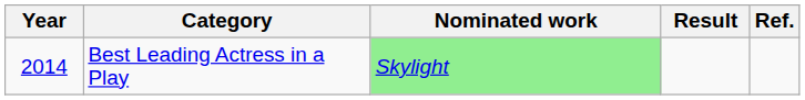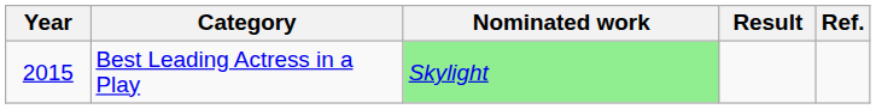Best Leading Actress in a Play | Year: 2014 -> 2015
